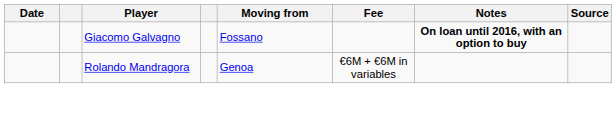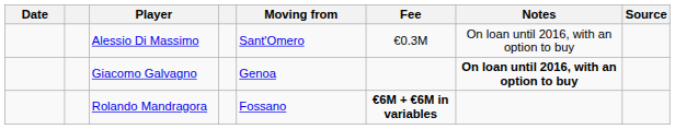+ row: Alessio Di Massimo | Sant'Omero | €0.3M | On loan until 2016, with an option to buy
Giacomo Galvagno | Moving from: Fossano -> Genoa
Rolando Mandragora | Moving from: Genoa -> Fossano
Rolando Mandragora | Fee: normal -> bold
